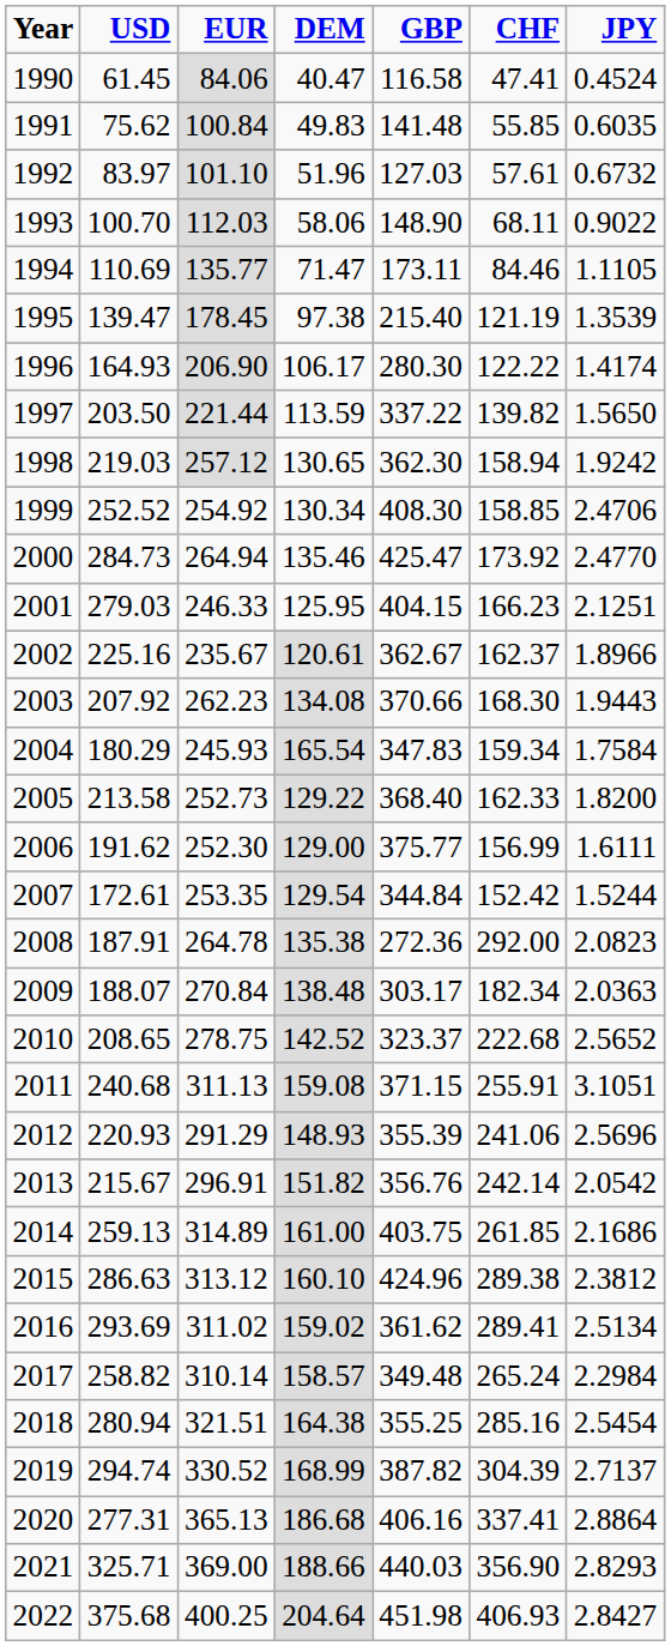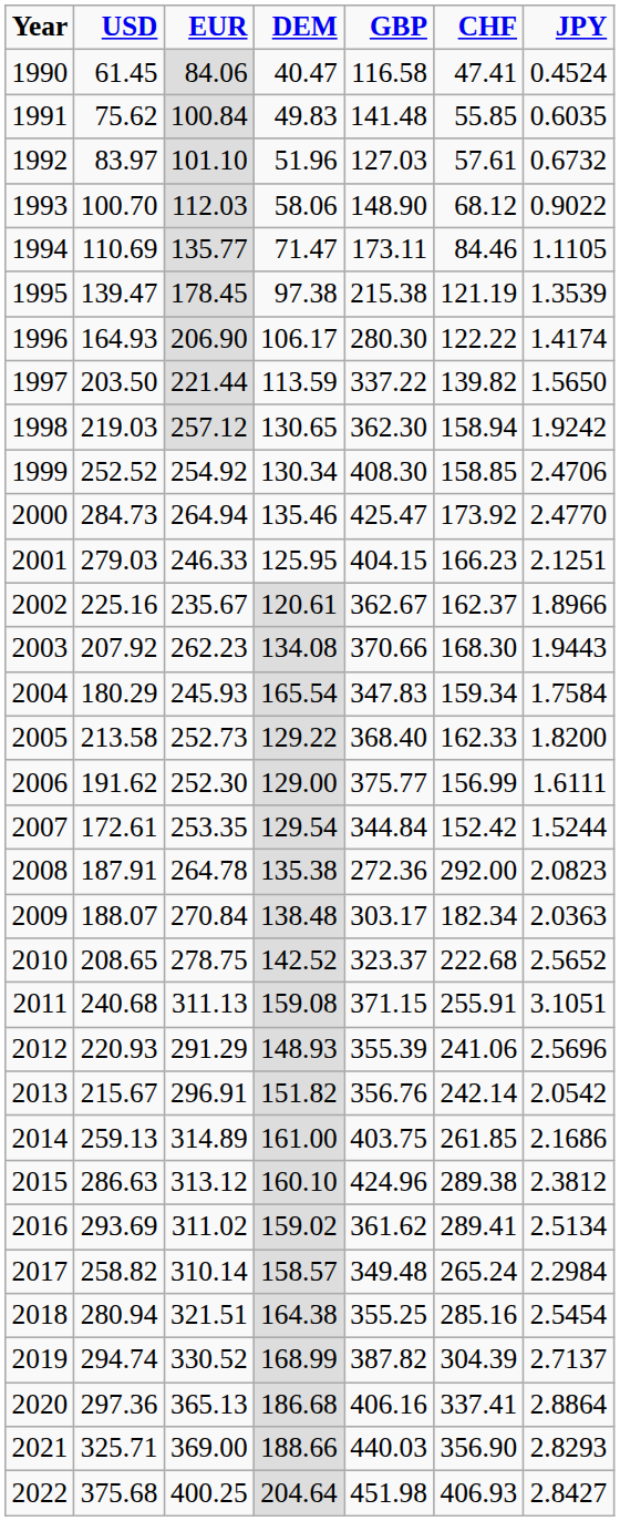1993 | CHF: 68.11 -> 68.12
1995 | GBP: 215.40 -> 215.38
2020 | USD: 277.31 -> 297.36
